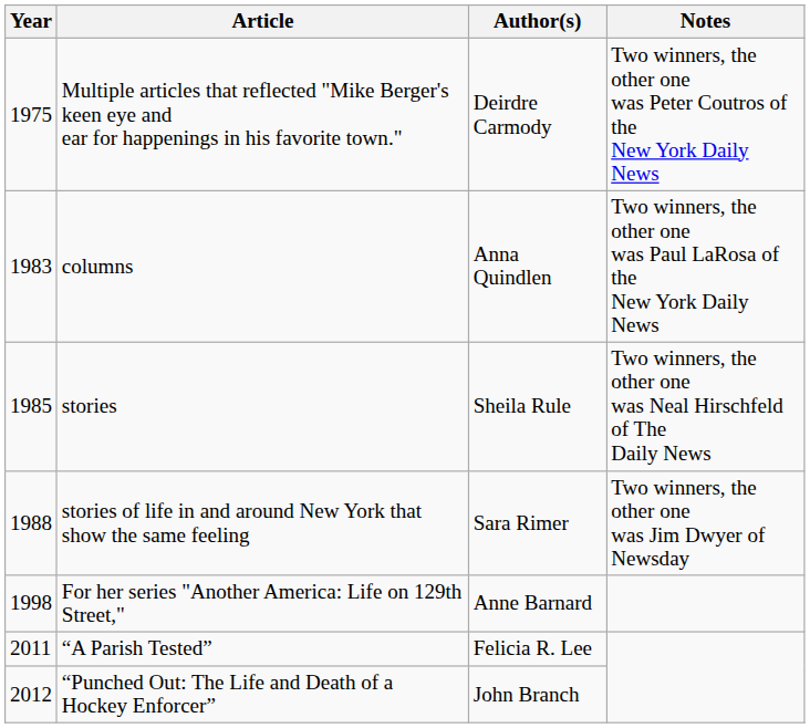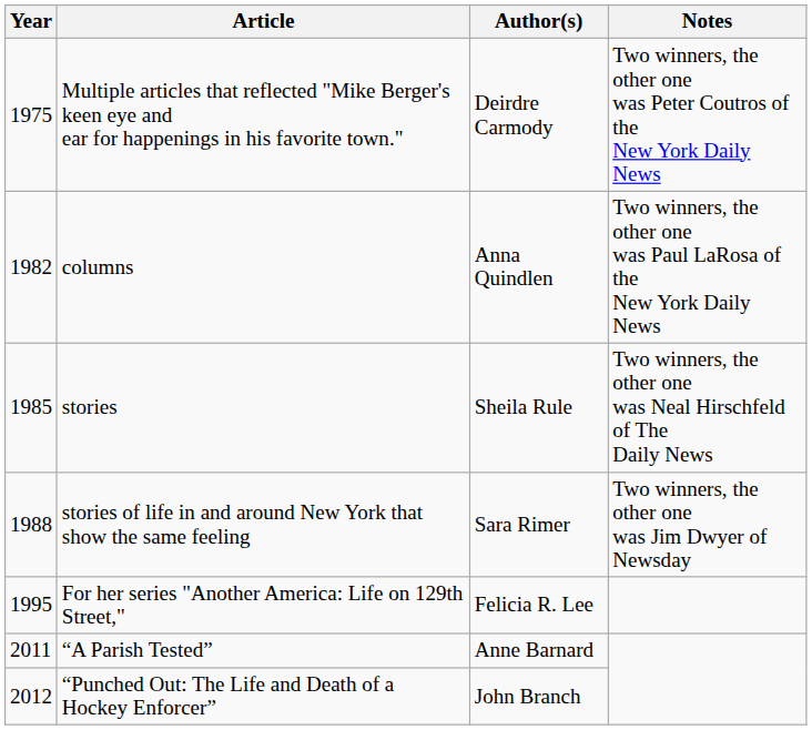columns | Year: 1983 -> 1982
For her series "Another America: Life on 129th Street," | Year: 1998 -> 1995
For her series "Another America: Life on 129th Street," | Author(s): Anne Barnard -> Felicia R. Lee
“A Parish Tested” | Author(s): Felicia R. Lee -> Anne Barnard
